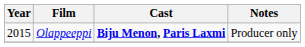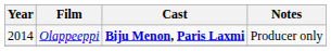Olappeeppi | Year: 2015 -> 2014
